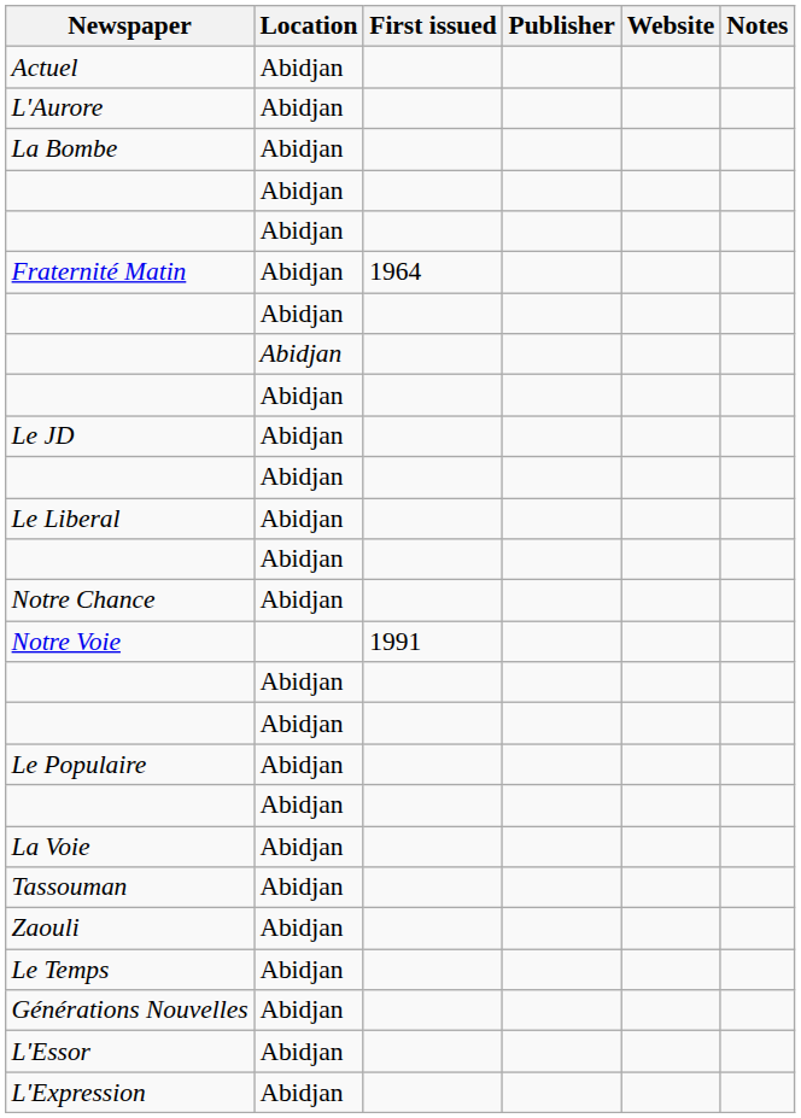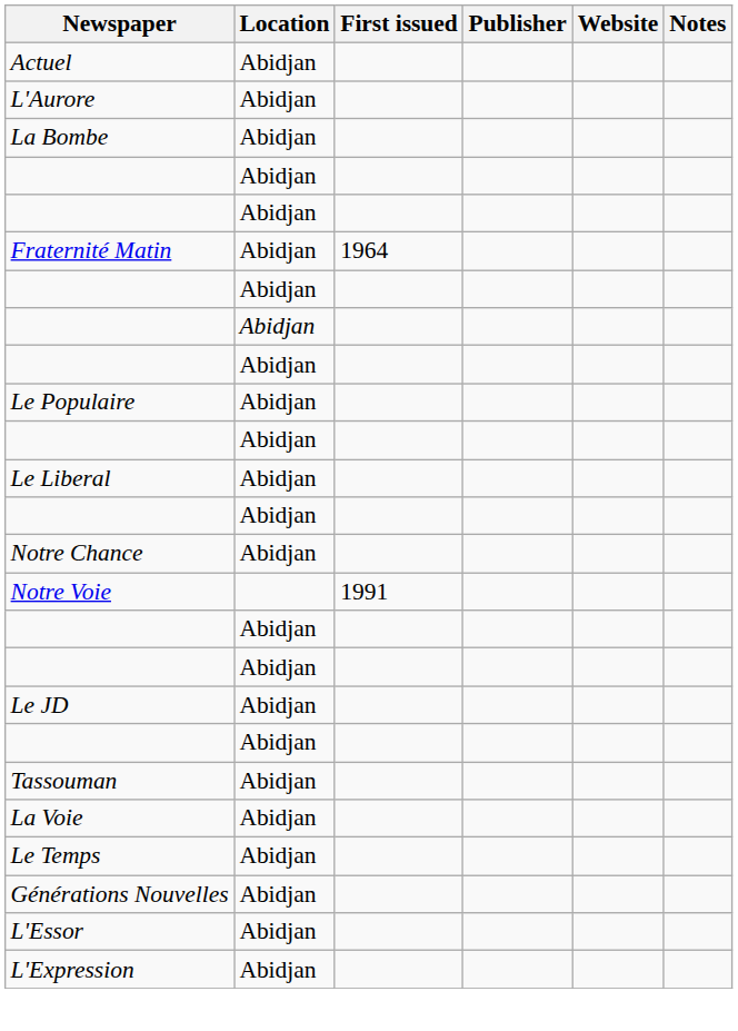rows swapped: Le JD <-> Le Populaire
rows swapped: Tassouman <-> La Voie
- row: Zaouli | Abidjan
